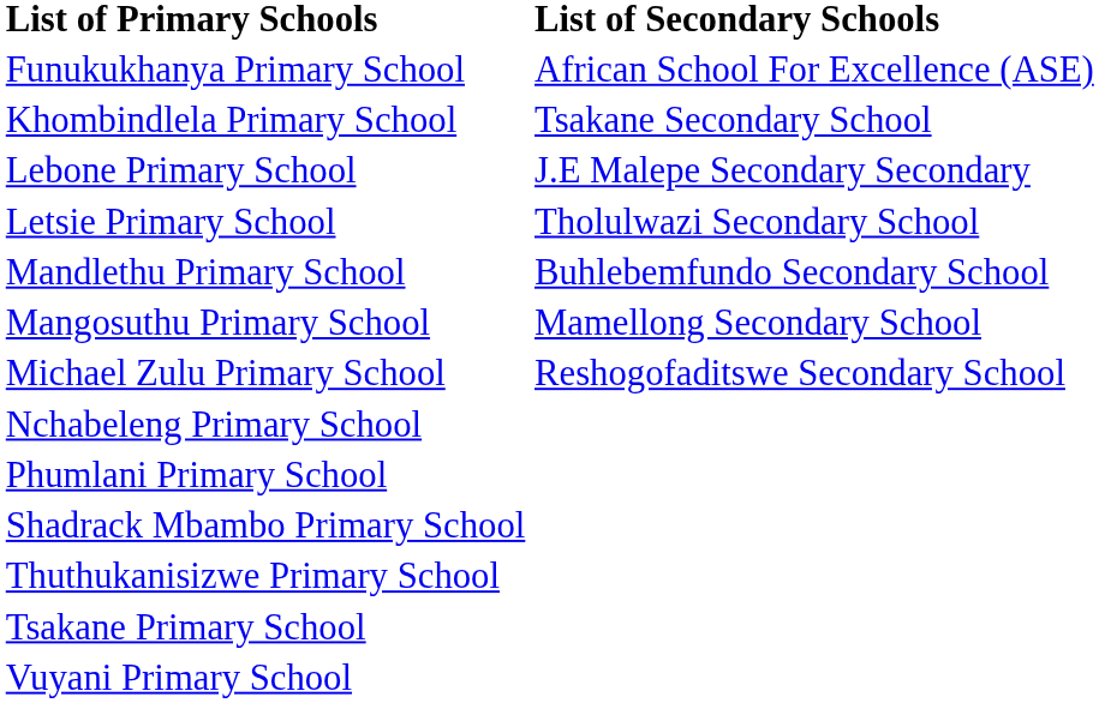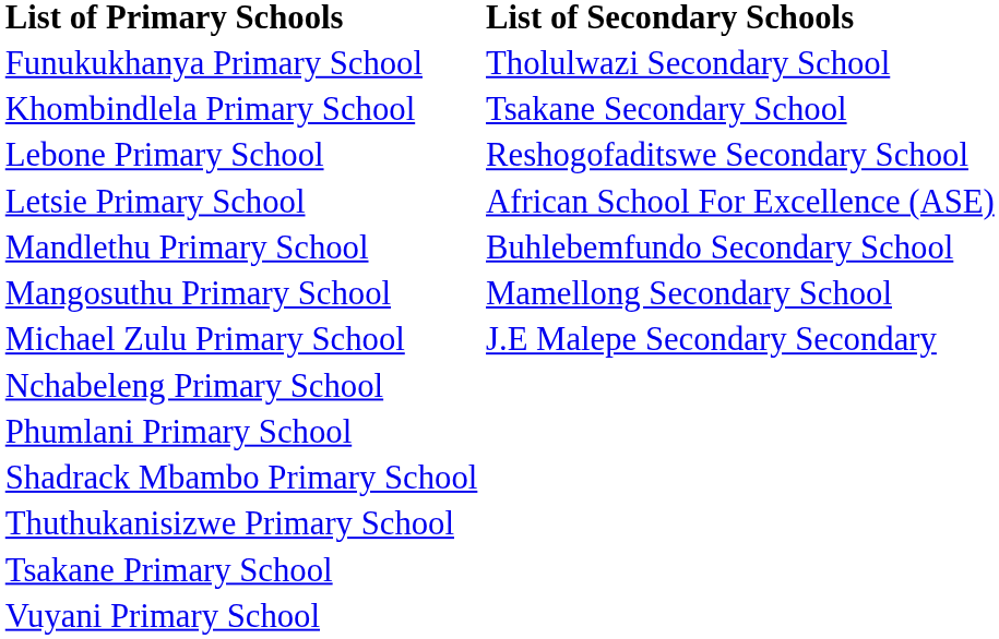Funukukhanya Primary School | List of Secondary Schools: African School For Excellence (ASE) -> Tholulwazi Secondary School
Lebone Primary School | List of Secondary Schools: J.E Malepe Secondary Secondary -> Reshogofaditswe Secondary School
Letsie Primary School | List of Secondary Schools: Tholulwazi Secondary School -> African School For Excellence (ASE)
Michael Zulu Primary School | List of Secondary Schools: Reshogofaditswe Secondary School -> J.E Malepe Secondary Secondary
